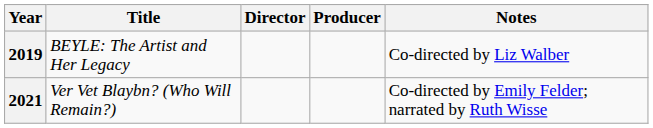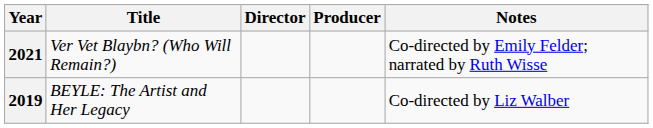rows swapped: 2019 <-> 2021
